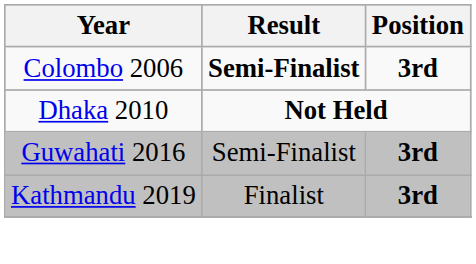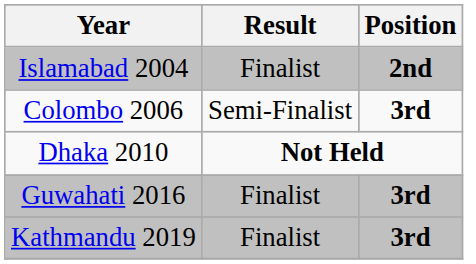+ row: Islamabad 2004 | Finalist | 2nd
Colombo 2006 | Result: bold -> normal
Guwahati 2016 | Result: Semi-Finalist -> Finalist
